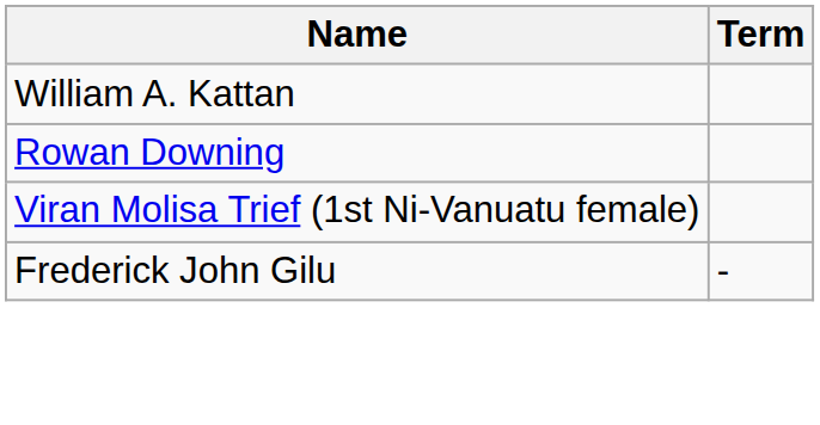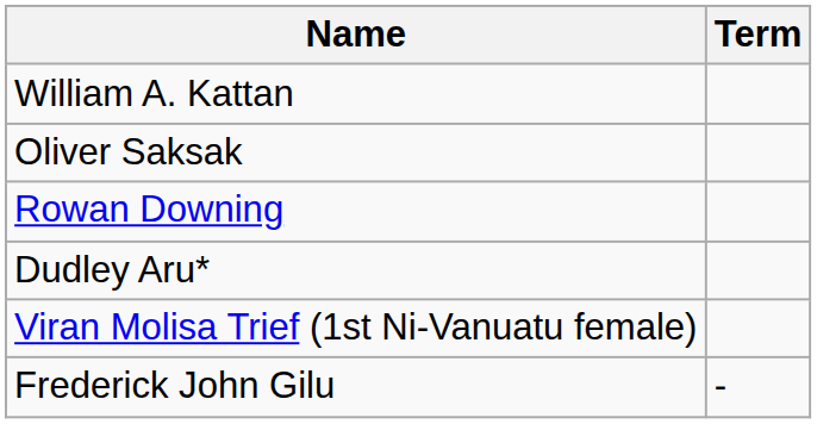+ row: Oliver Saksak
+ row: Dudley Aru*
